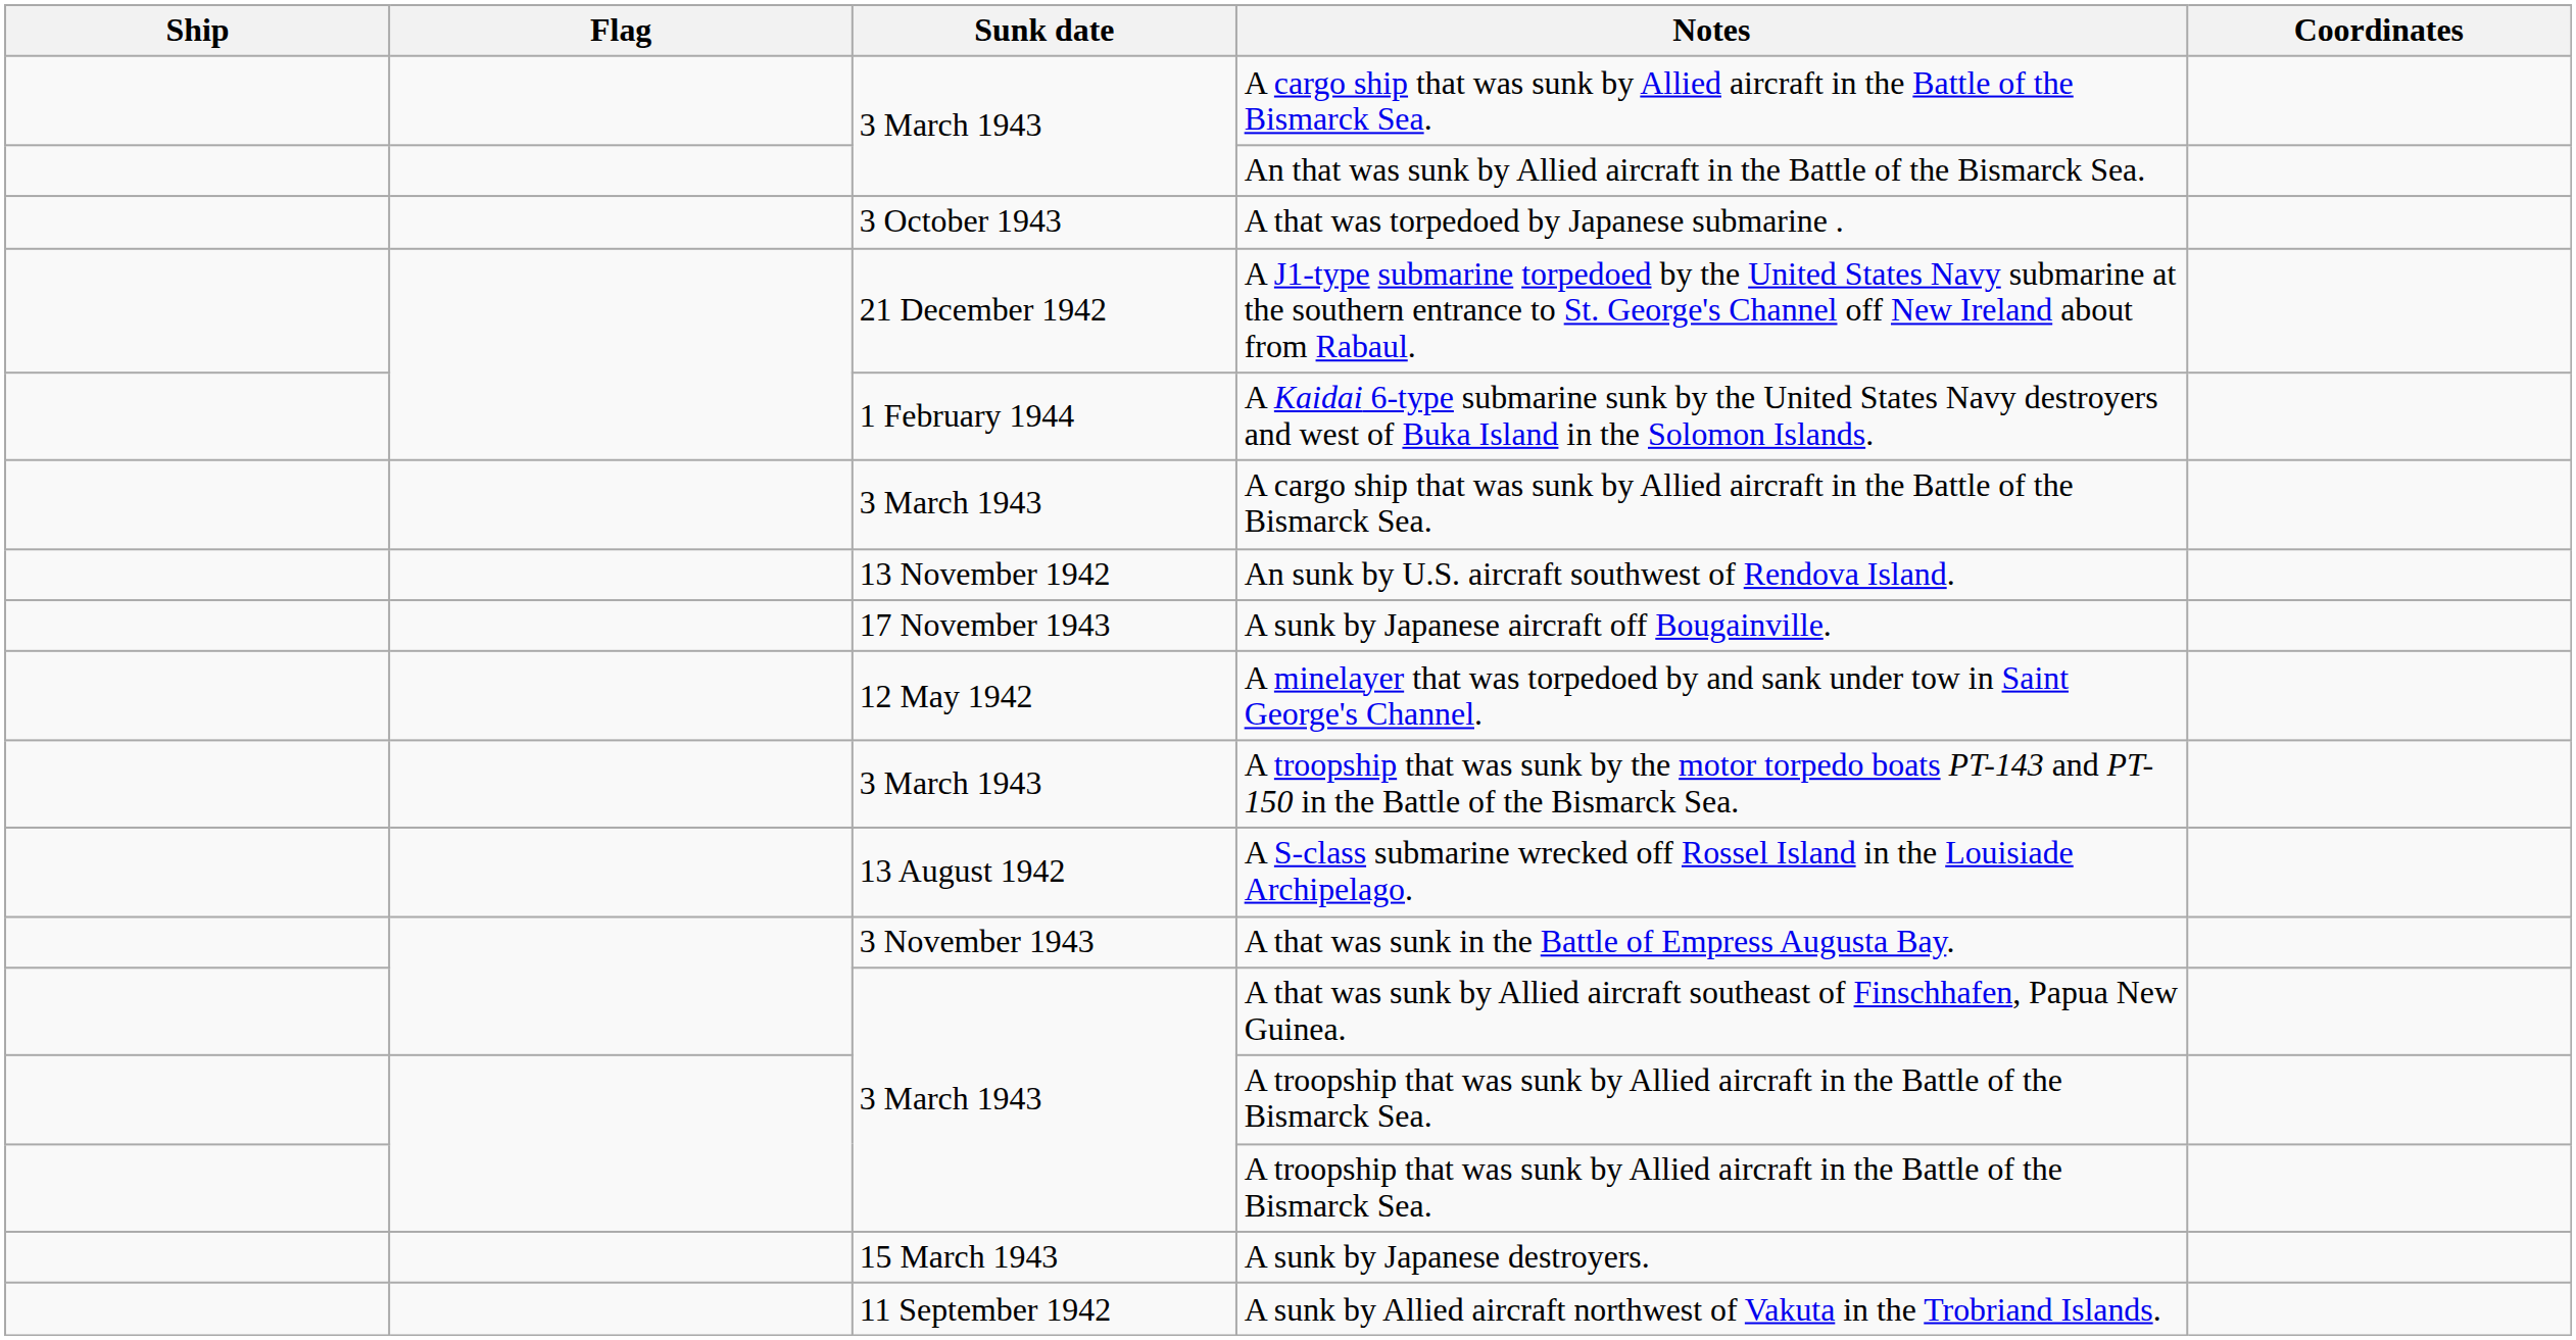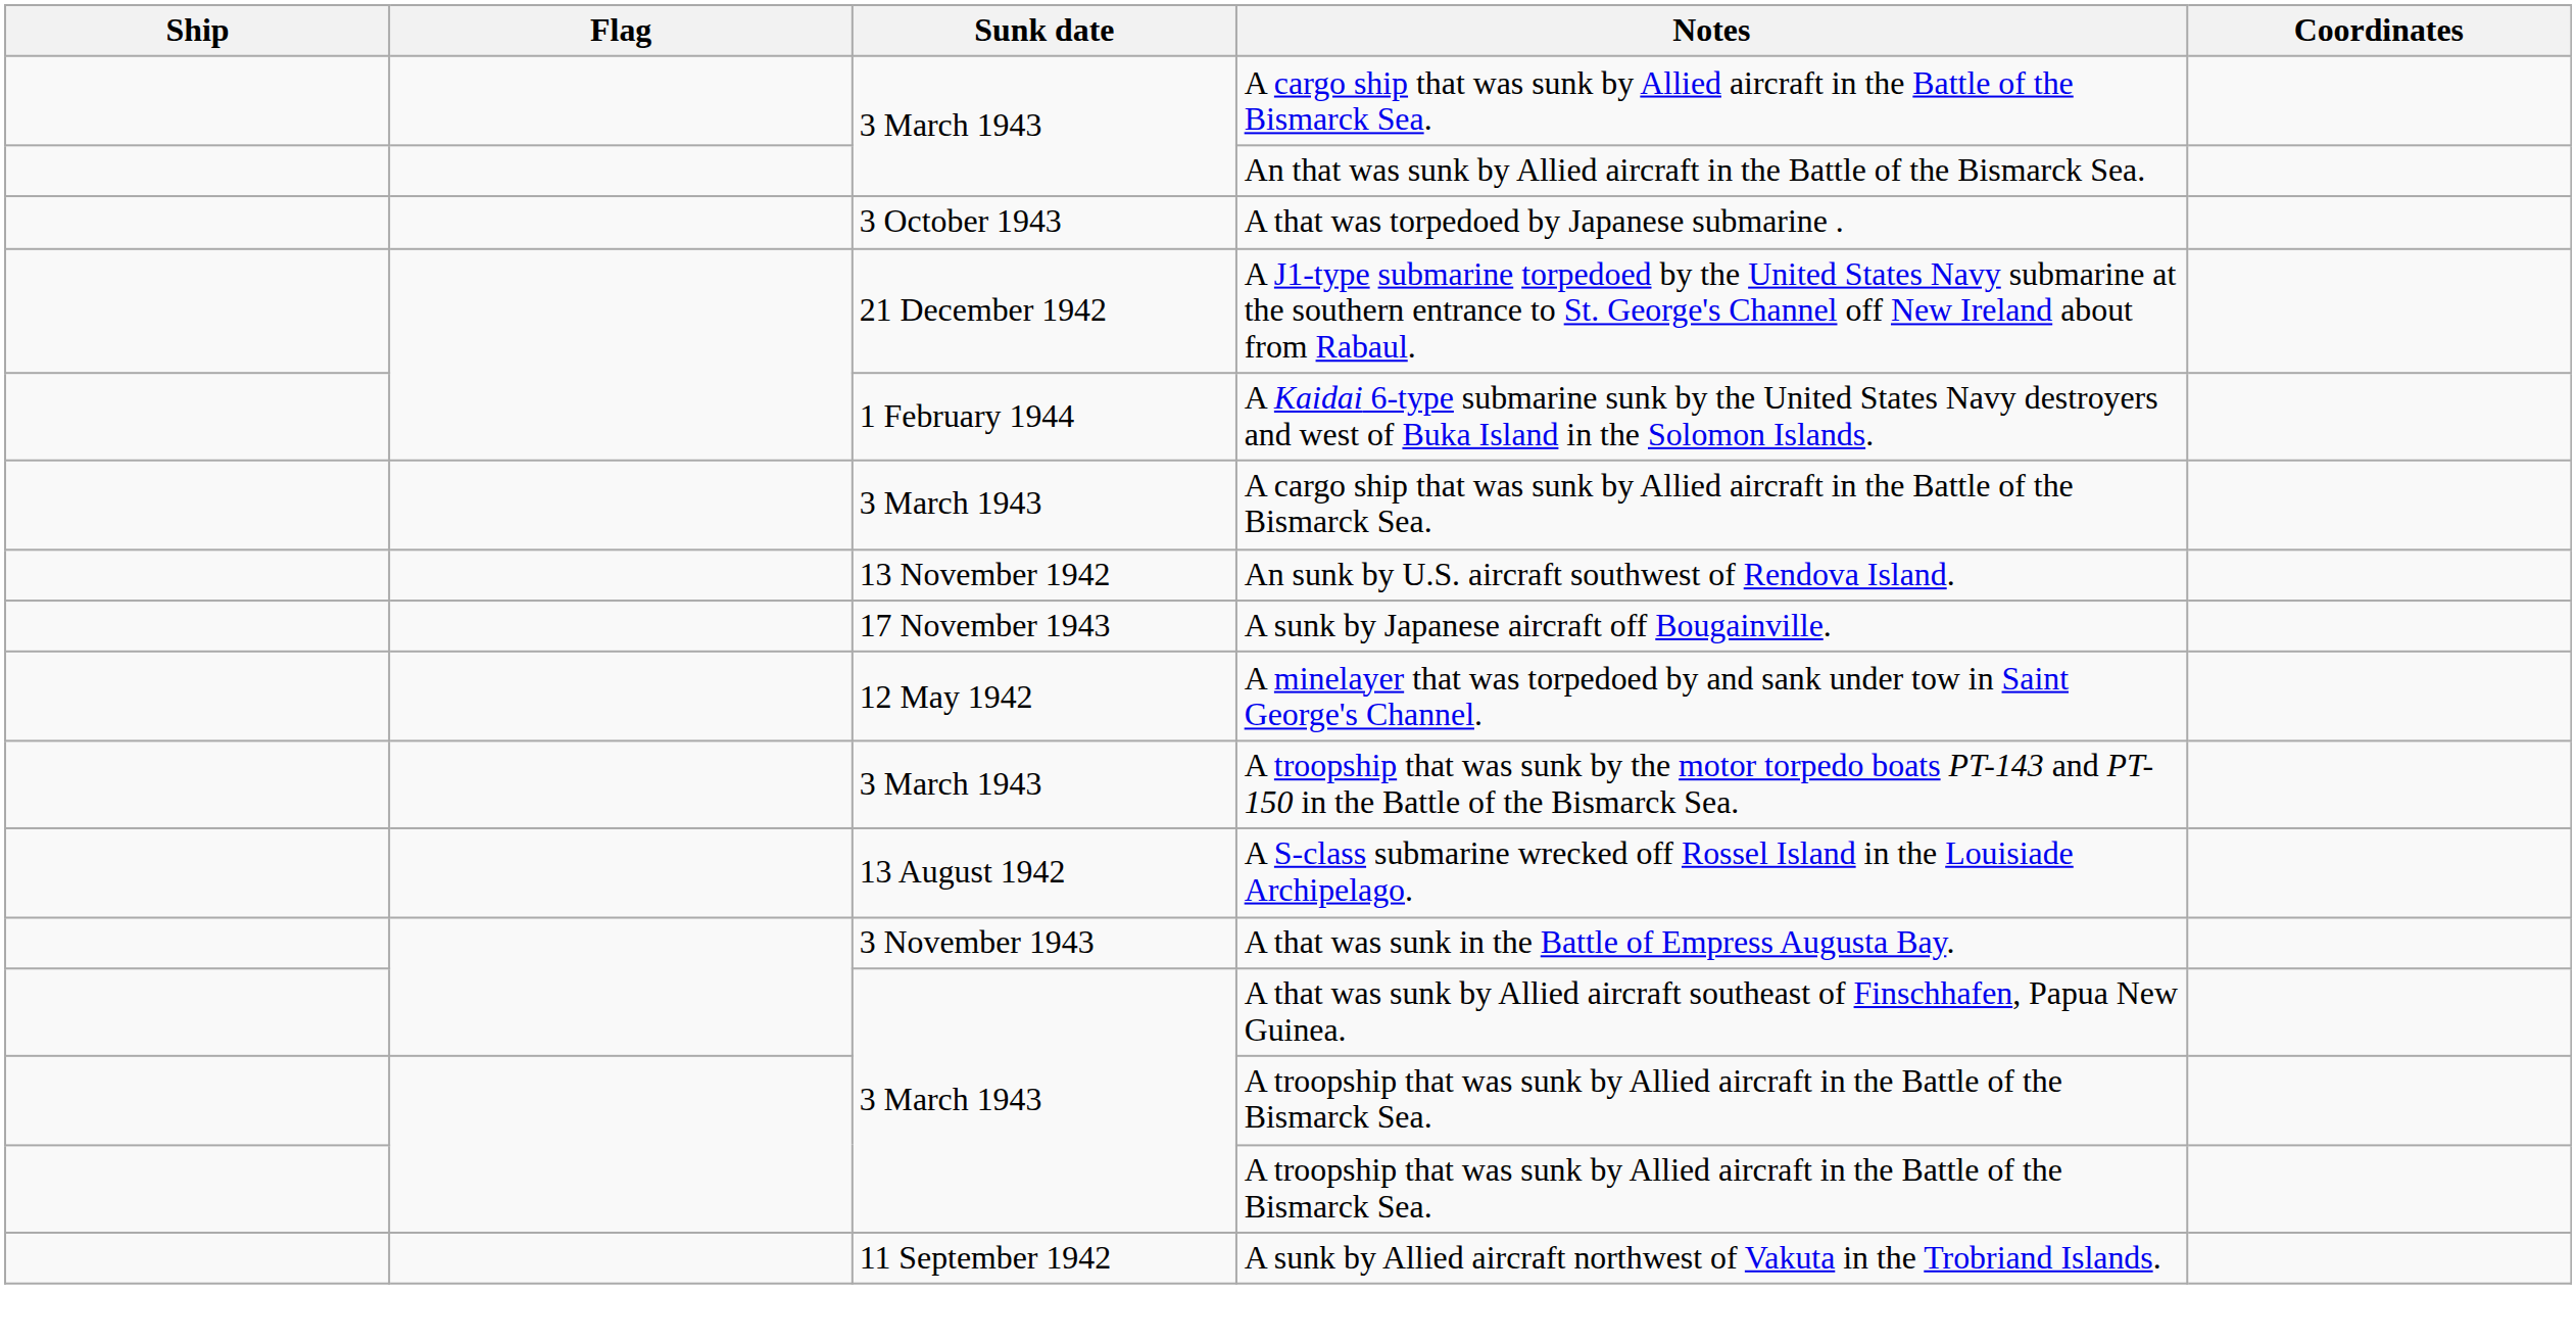- row: 15 March 1943 | A sunk by Japanese destroyers.
